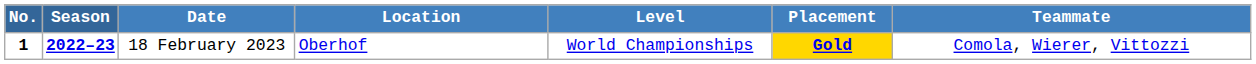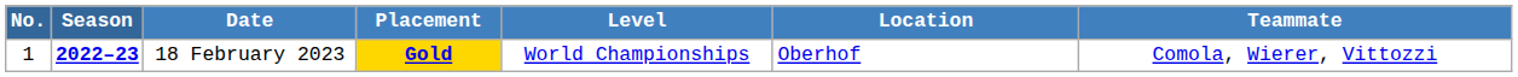columns swapped: Location <-> Placement
18 February 2023 | No.: bold -> normal
